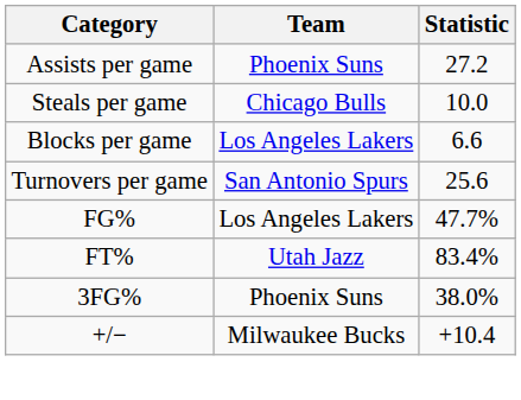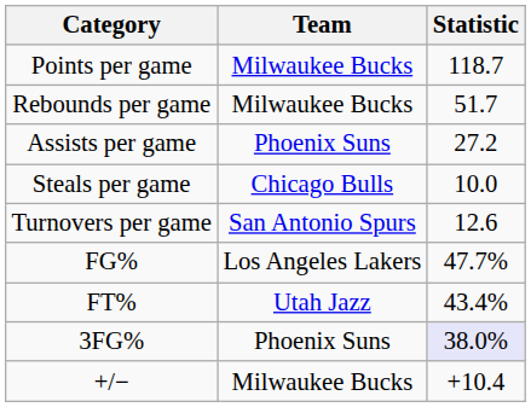+ row: Points per game | Milwaukee Bucks | 118.7
+ row: Rebounds per game | Milwaukee Bucks | 51.7
- row: Blocks per game | Los Angeles Lakers | 6.6
Turnovers per game | Statistic: 25.6 -> 12.6
FT% | Statistic: 83.4% -> 43.4%
3FG% | Statistic: no background -> lavender background
